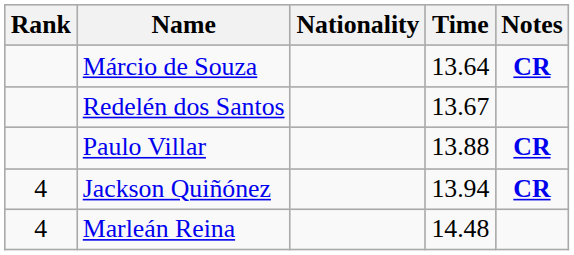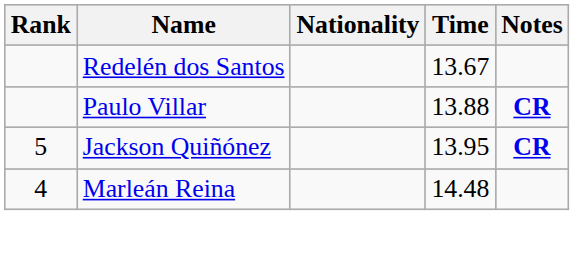- row: Márcio de Souza | 13.64 | CR
Jackson Quiñónez | Rank: 4 -> 5
Jackson Quiñónez | Time: 13.94 -> 13.95
